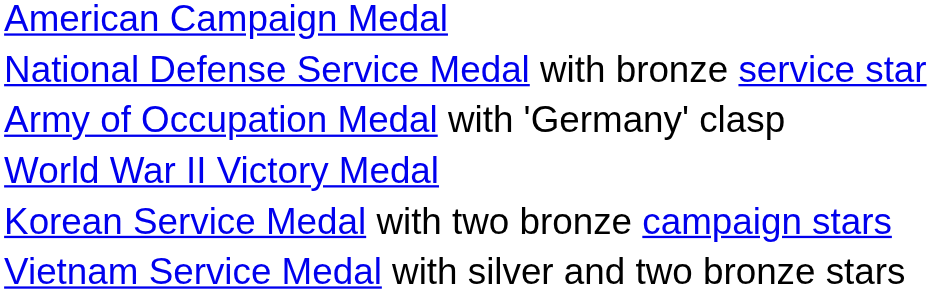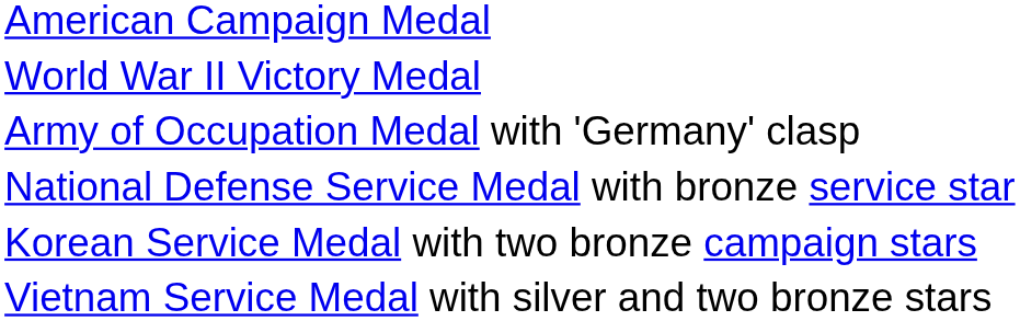rows swapped: World War II Victory Medal <-> National Defense Service Medal with bronze service star
